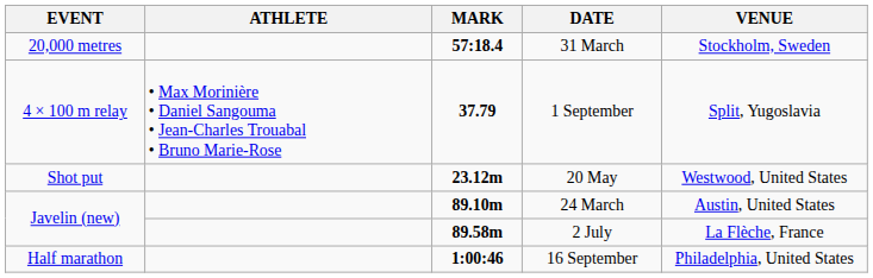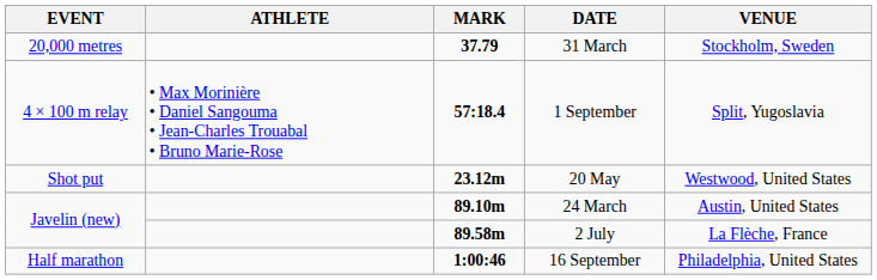31 March | MARK: 57:18.4 -> 37.79
1 September | MARK: 37.79 -> 57:18.4
